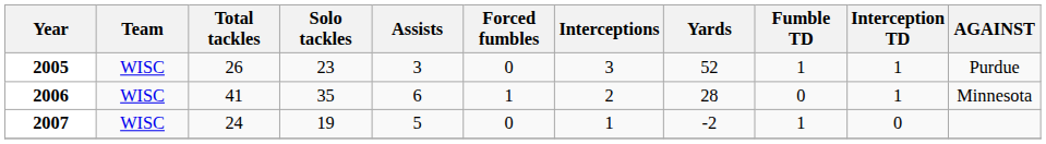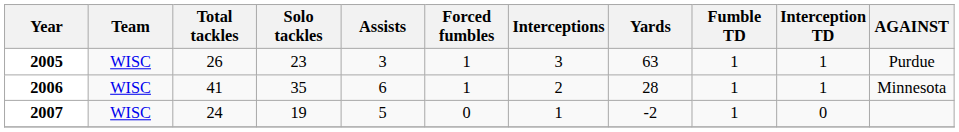2005 | Forced fumbles: 0 -> 1
2005 | Yards: 52 -> 63
2006 | Fumble TD: 0 -> 1
